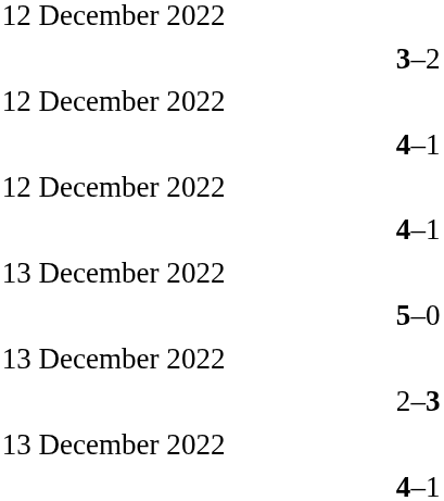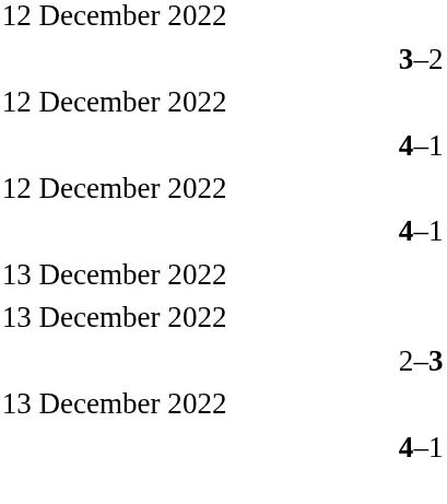- row: 5–0
